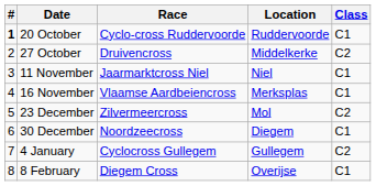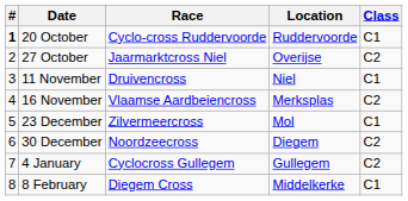27 October | Race: Druivencross -> Jaarmarktcross Niel
27 October | Location: Middelkerke -> Overijse
11 November | Race: Jaarmarktcross Niel -> Druivencross
16 November | Class: C1 -> C2
23 December | Class: C2 -> C1
30 December | Class: C1 -> C2
8 February | Location: Overijse -> Middelkerke
